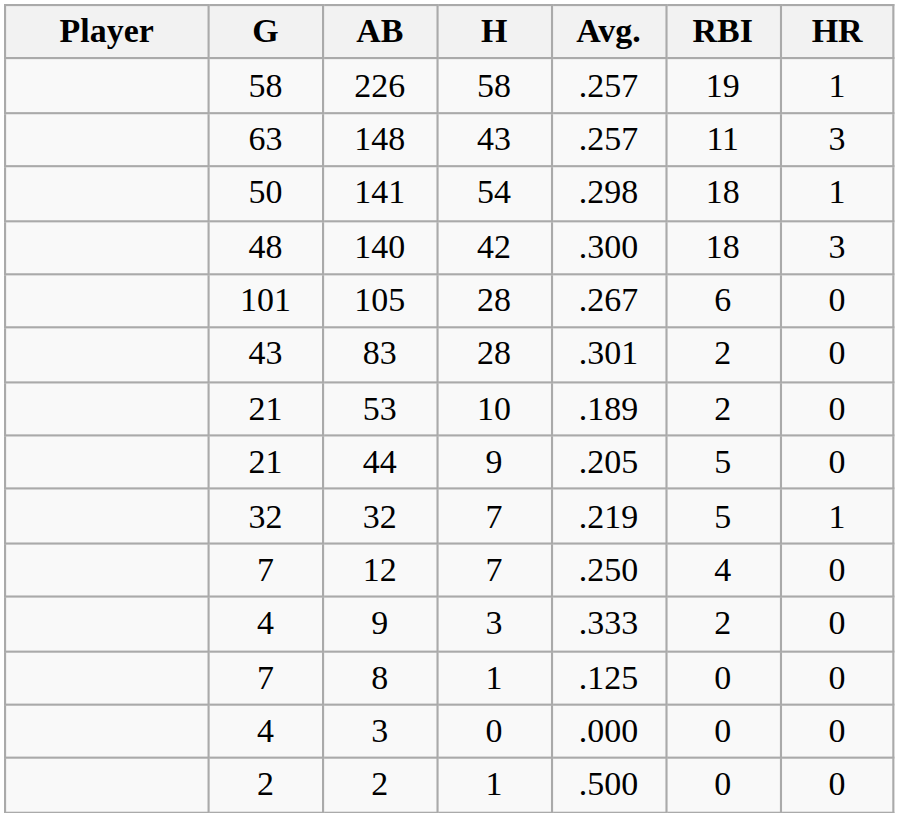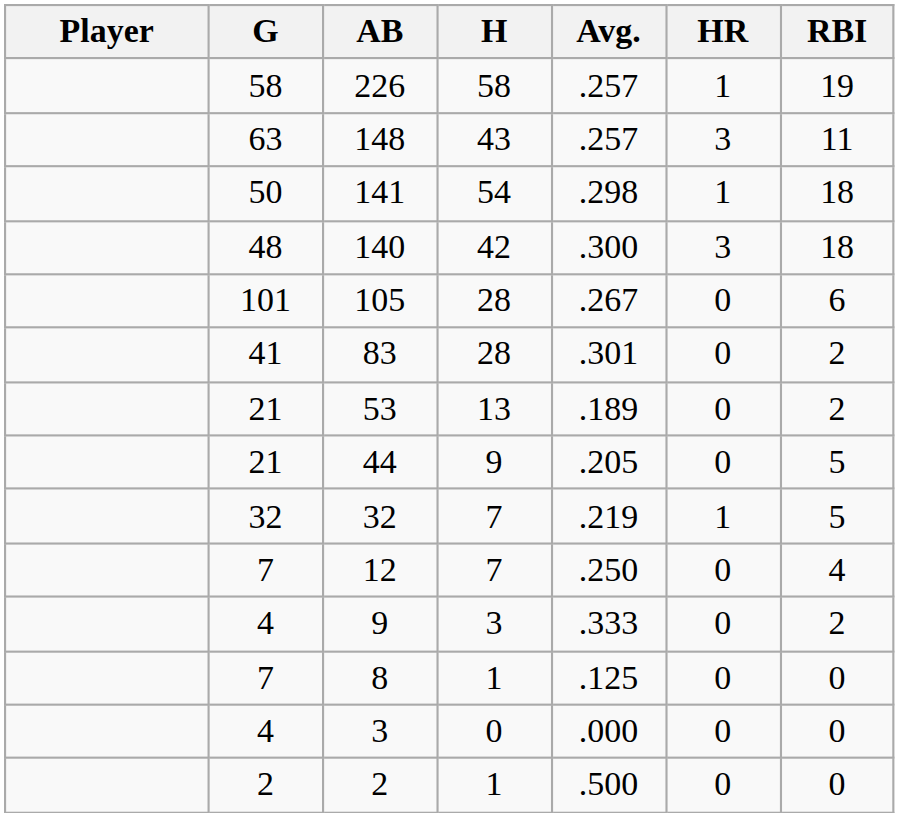columns swapped: HR <-> RBI
83 | G: 43 -> 41
53 | H: 10 -> 13
